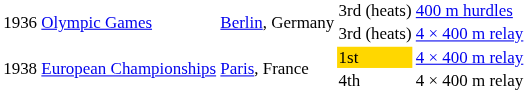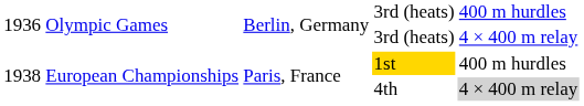1st | column 5: 4 × 400 m relay -> 400 m hurdles
4th | column 5: no background -> lightgrey background
